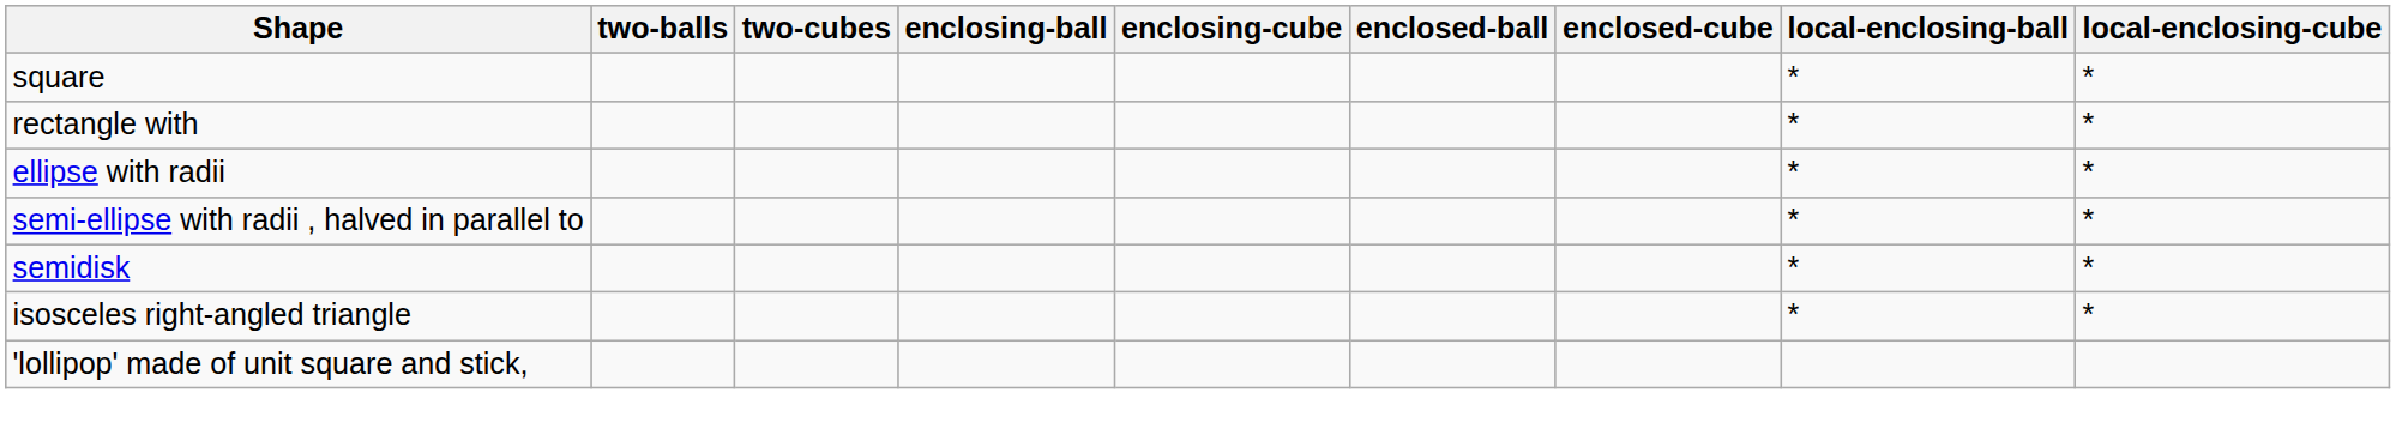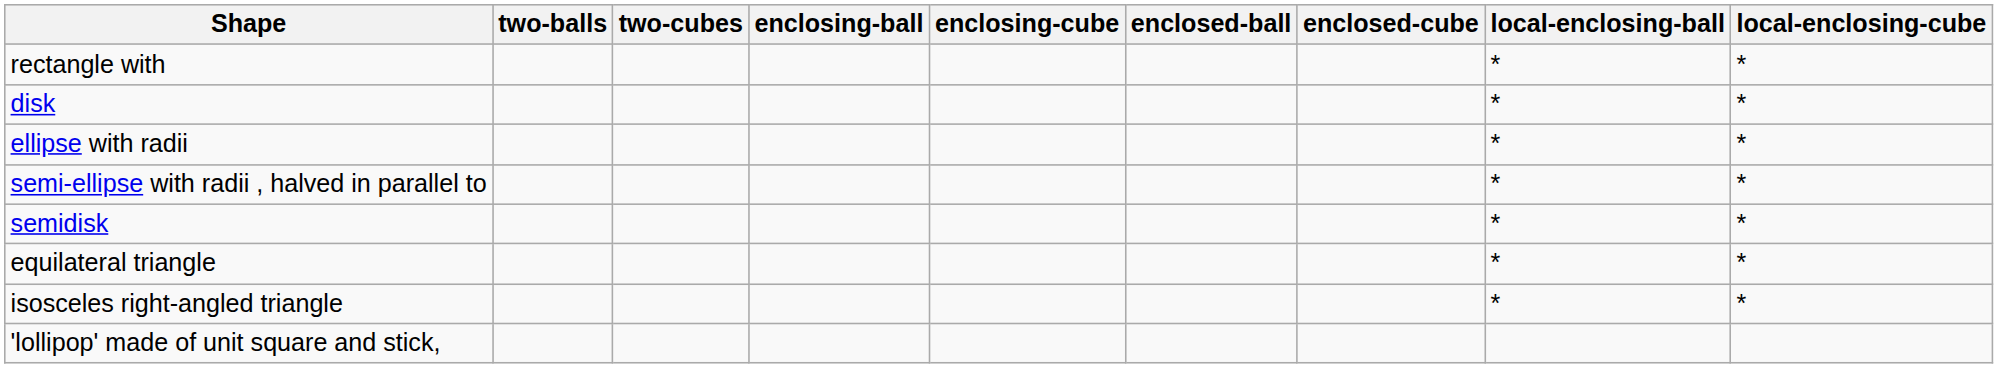- row: square | * | *
+ row: disk | * | *
+ row: equilateral triangle | * | *
